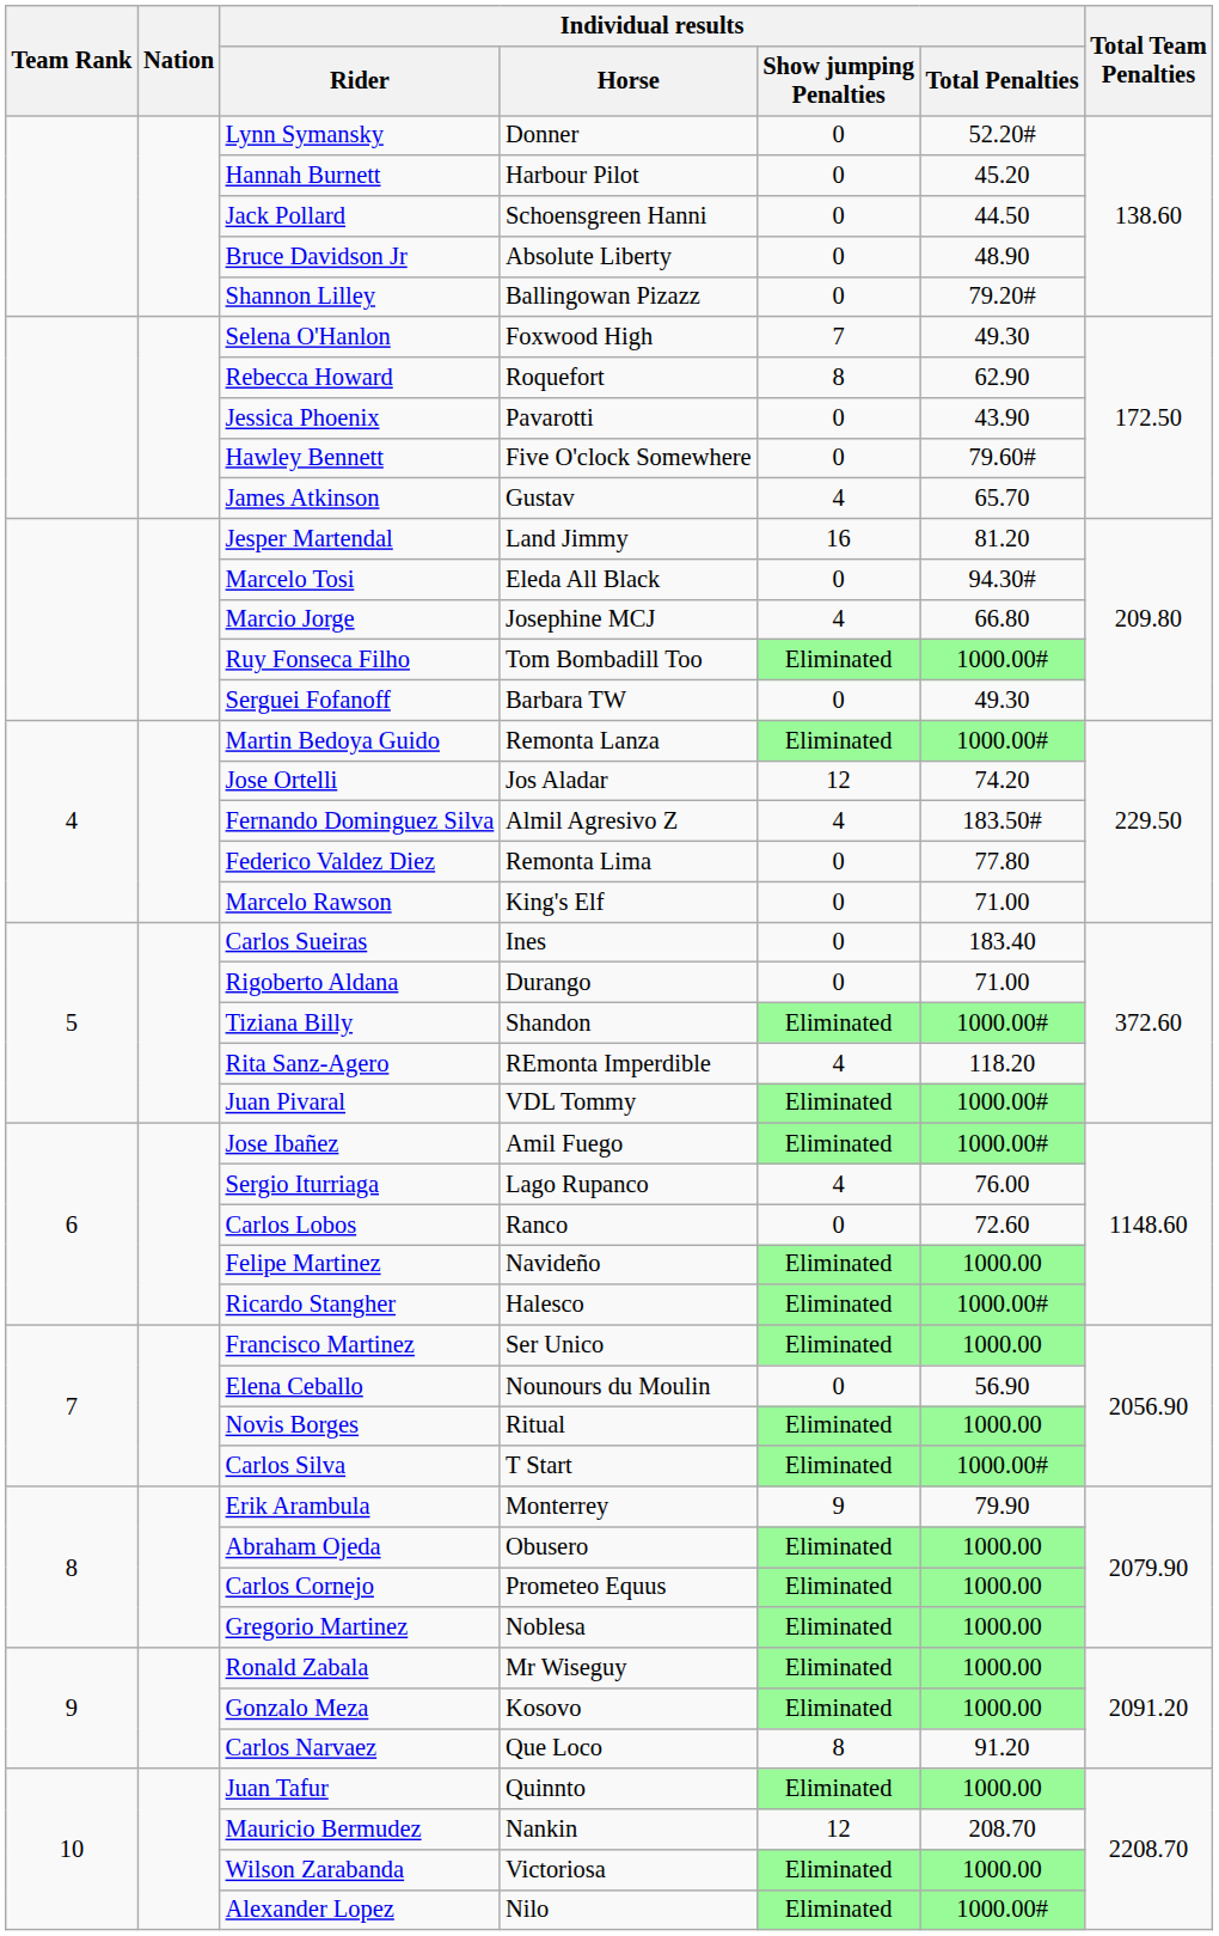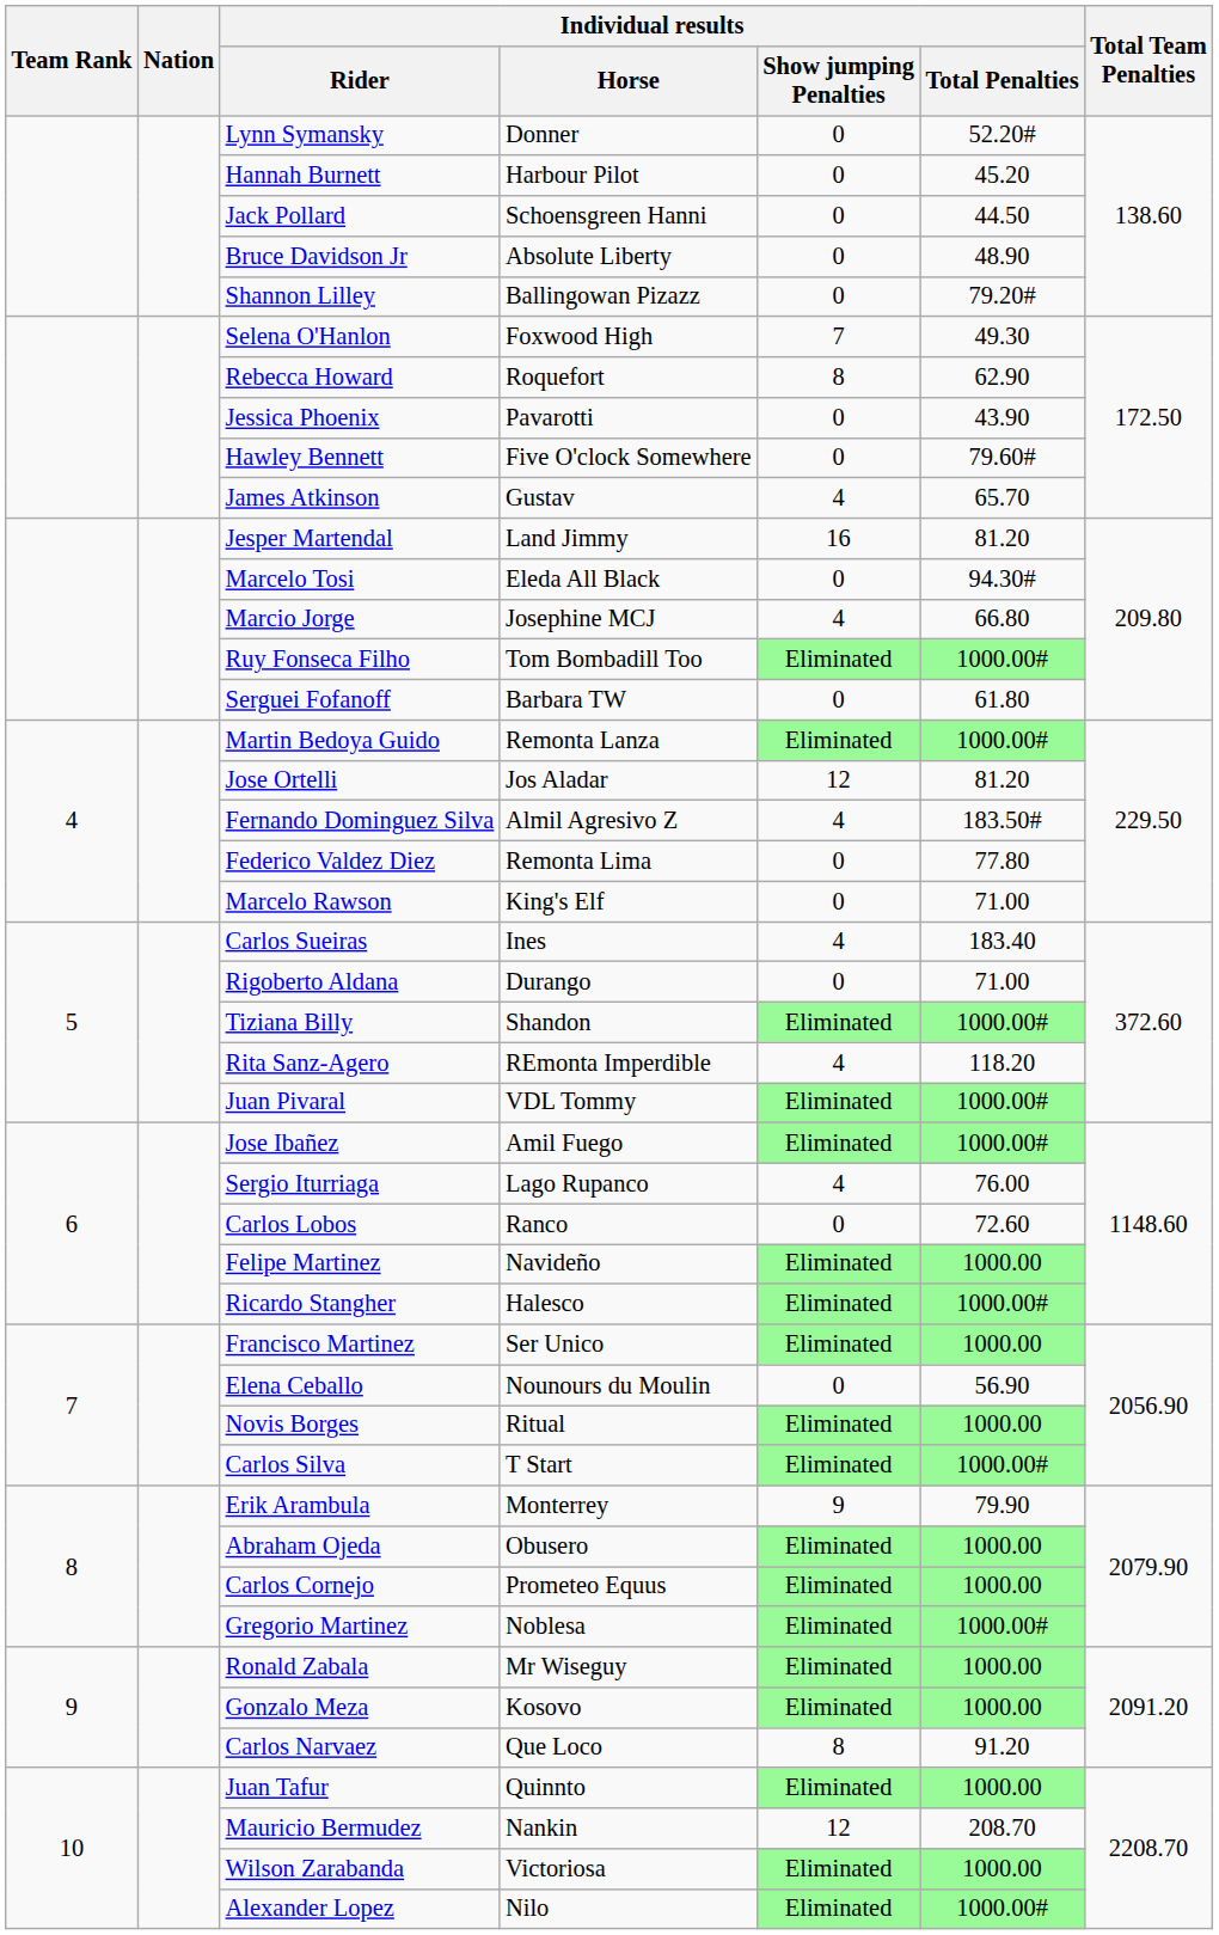Serguei Fofanoff | Individual results / Total Penalties: 49.30 -> 61.80
Jose Ortelli | Individual results / Total Penalties: 74.20 -> 81.20
Carlos Sueiras | Individual results / Show jumping Penalties: 0 -> 4
Gregorio Martinez | Individual results / Total Penalties: 1000.00 -> 1000.00#
